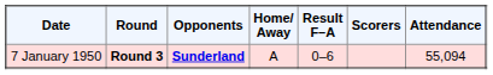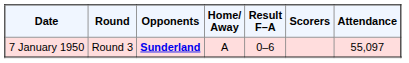7 January 1950 | Round: bold -> normal
7 January 1950 | Attendance: 55,094 -> 55,097
